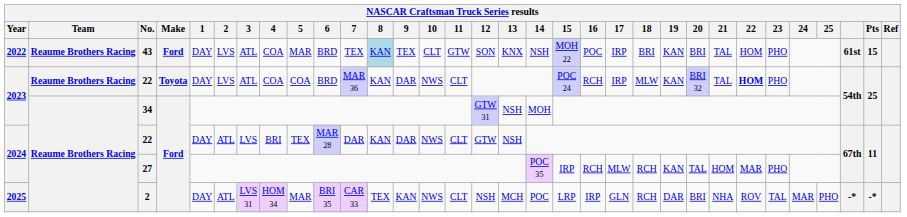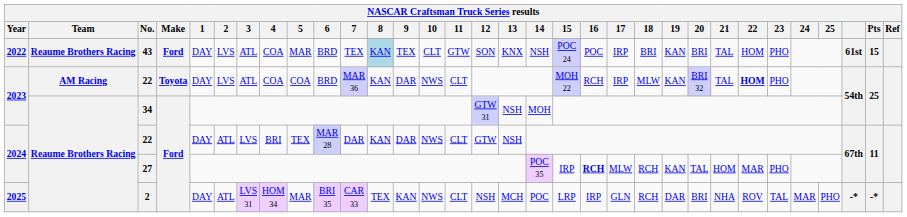43 | 15: MOH 22 -> POC 24
2023 / 22 | Team: Reaume Brothers Racing -> AM Racing
2023 / 22 | 15: POC 24 -> MOH 22
27 | 16: normal -> bold
